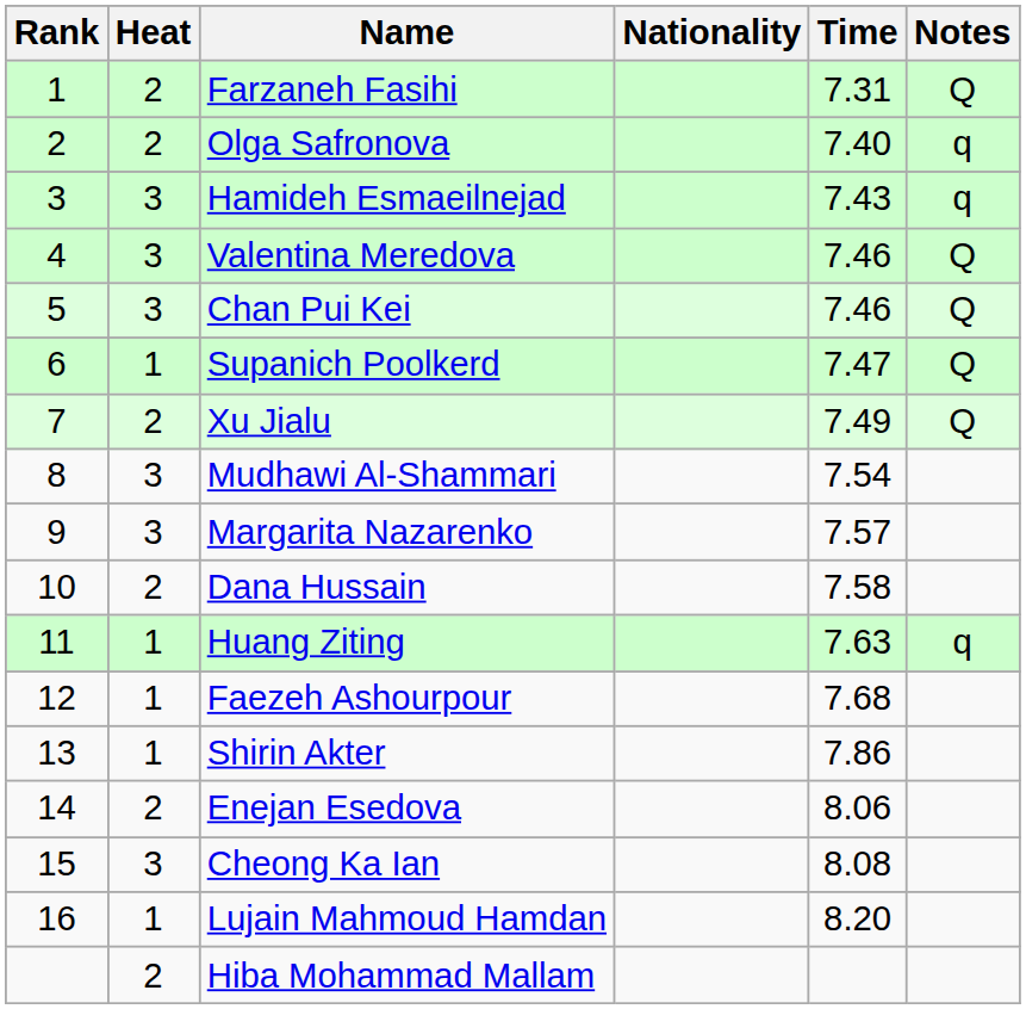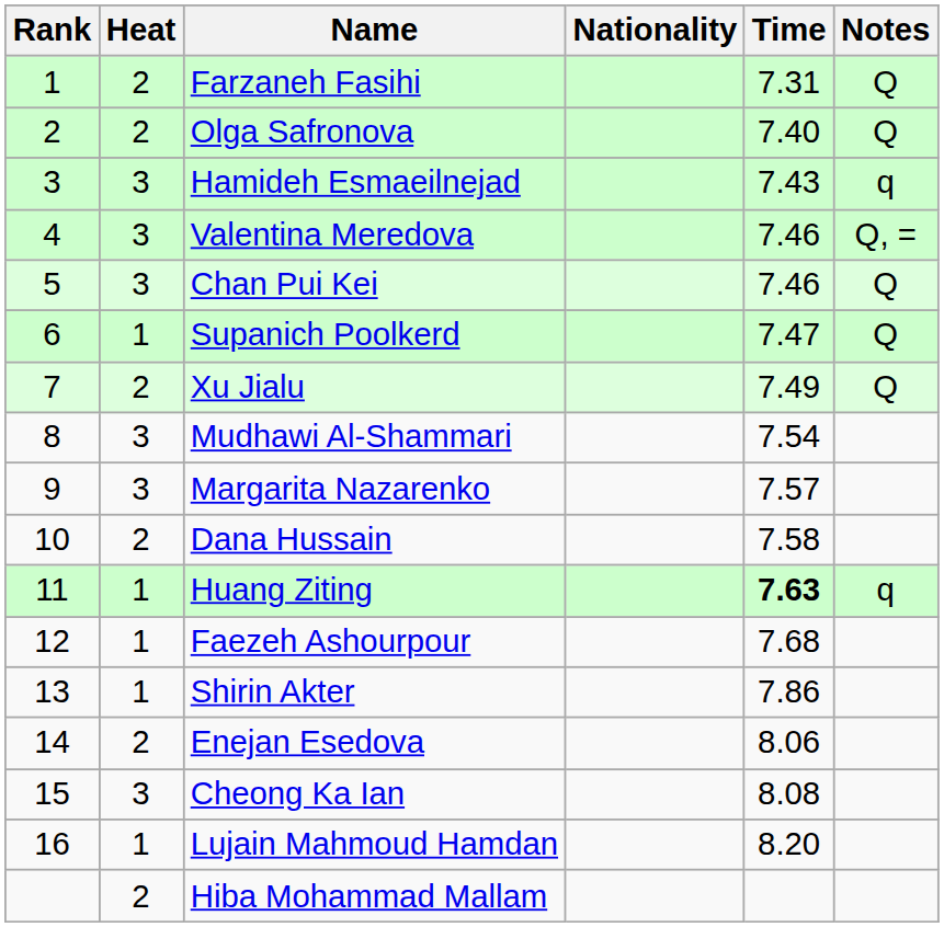Olga Safronova | Notes: q -> Q
Valentina Meredova | Notes: Q -> Q, =
Huang Ziting | Time: normal -> bold
